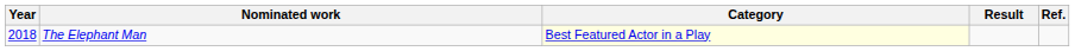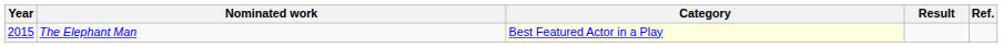The Elephant Man | Year: 2018 -> 2015
